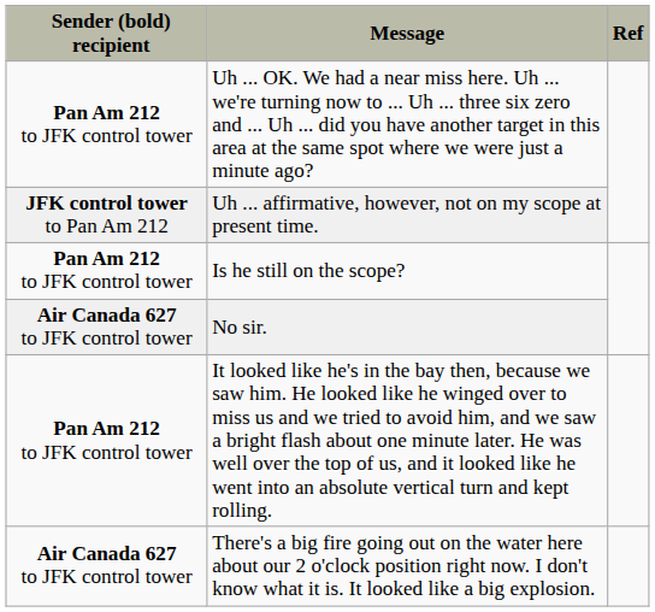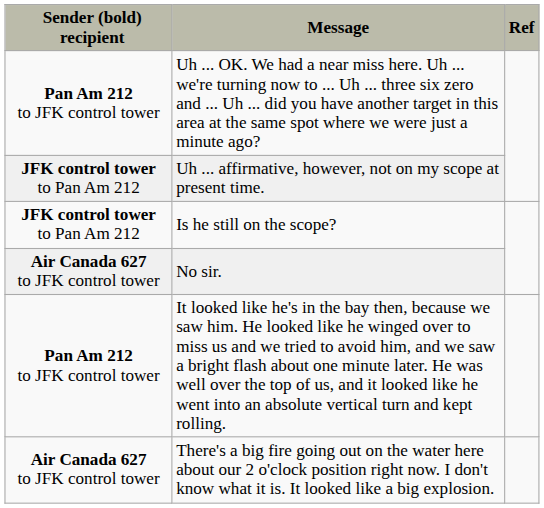Is he still on the scope? | Sender (bold) recipient: Pan Am 212 to JFK control tower -> JFK control tower to Pan Am 212
